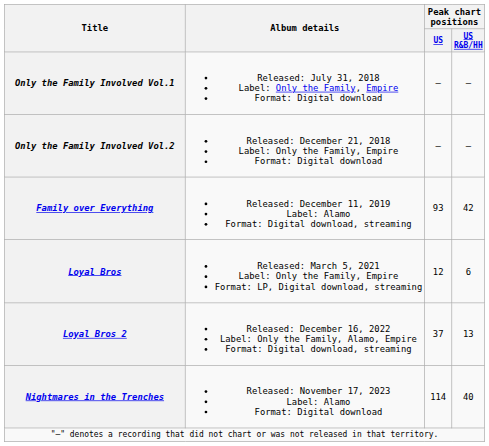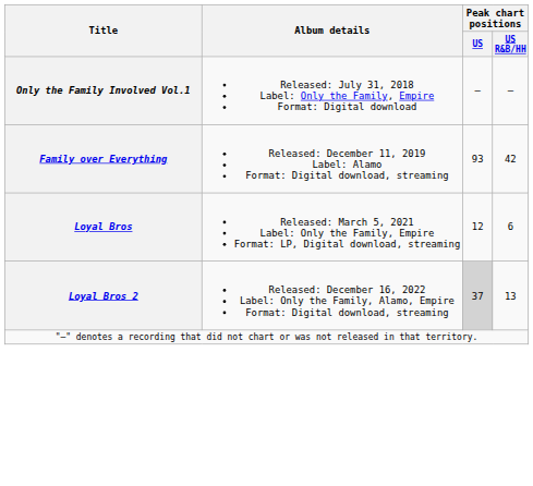- row: Only the Family Involved Vol.2 | Released: December 21, 2018 Label: Only the Family, Empire Format: Digital download | — | —
Loyal Bros 2 | Peak chart positions / US: no background -> lightgrey background
- row: Nightmares in the Trenches | Released: November 17, 2023 Label: Alamo Format: Digital download | 114 | 40
